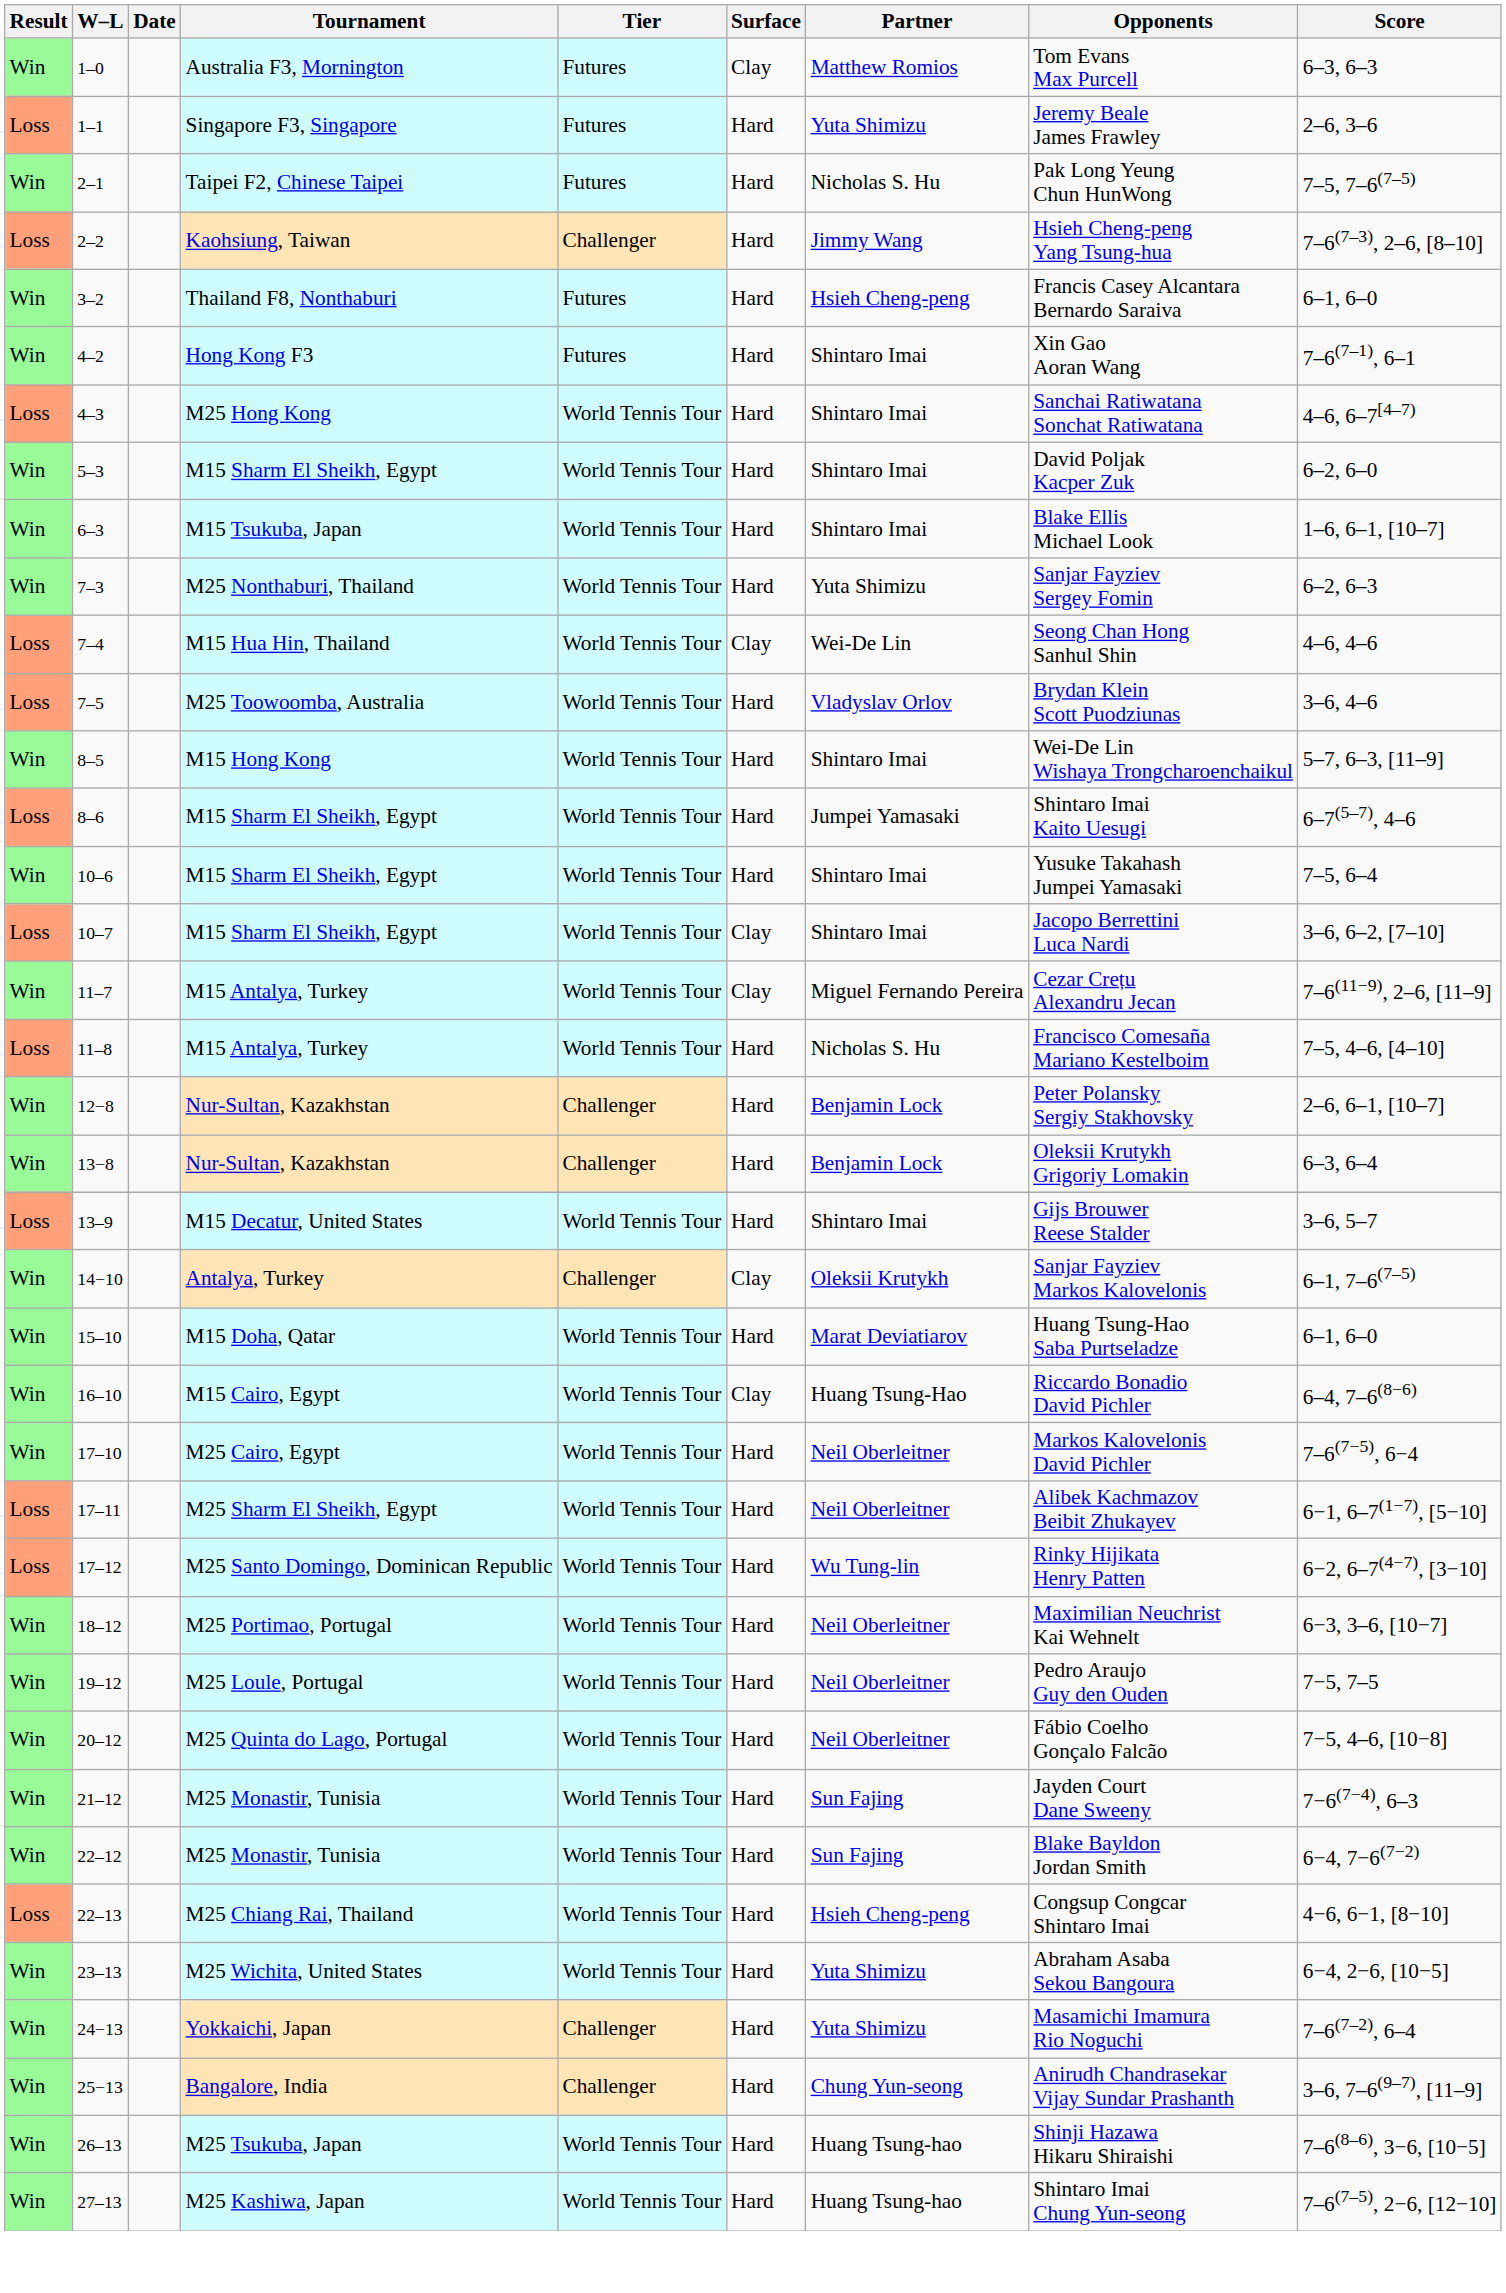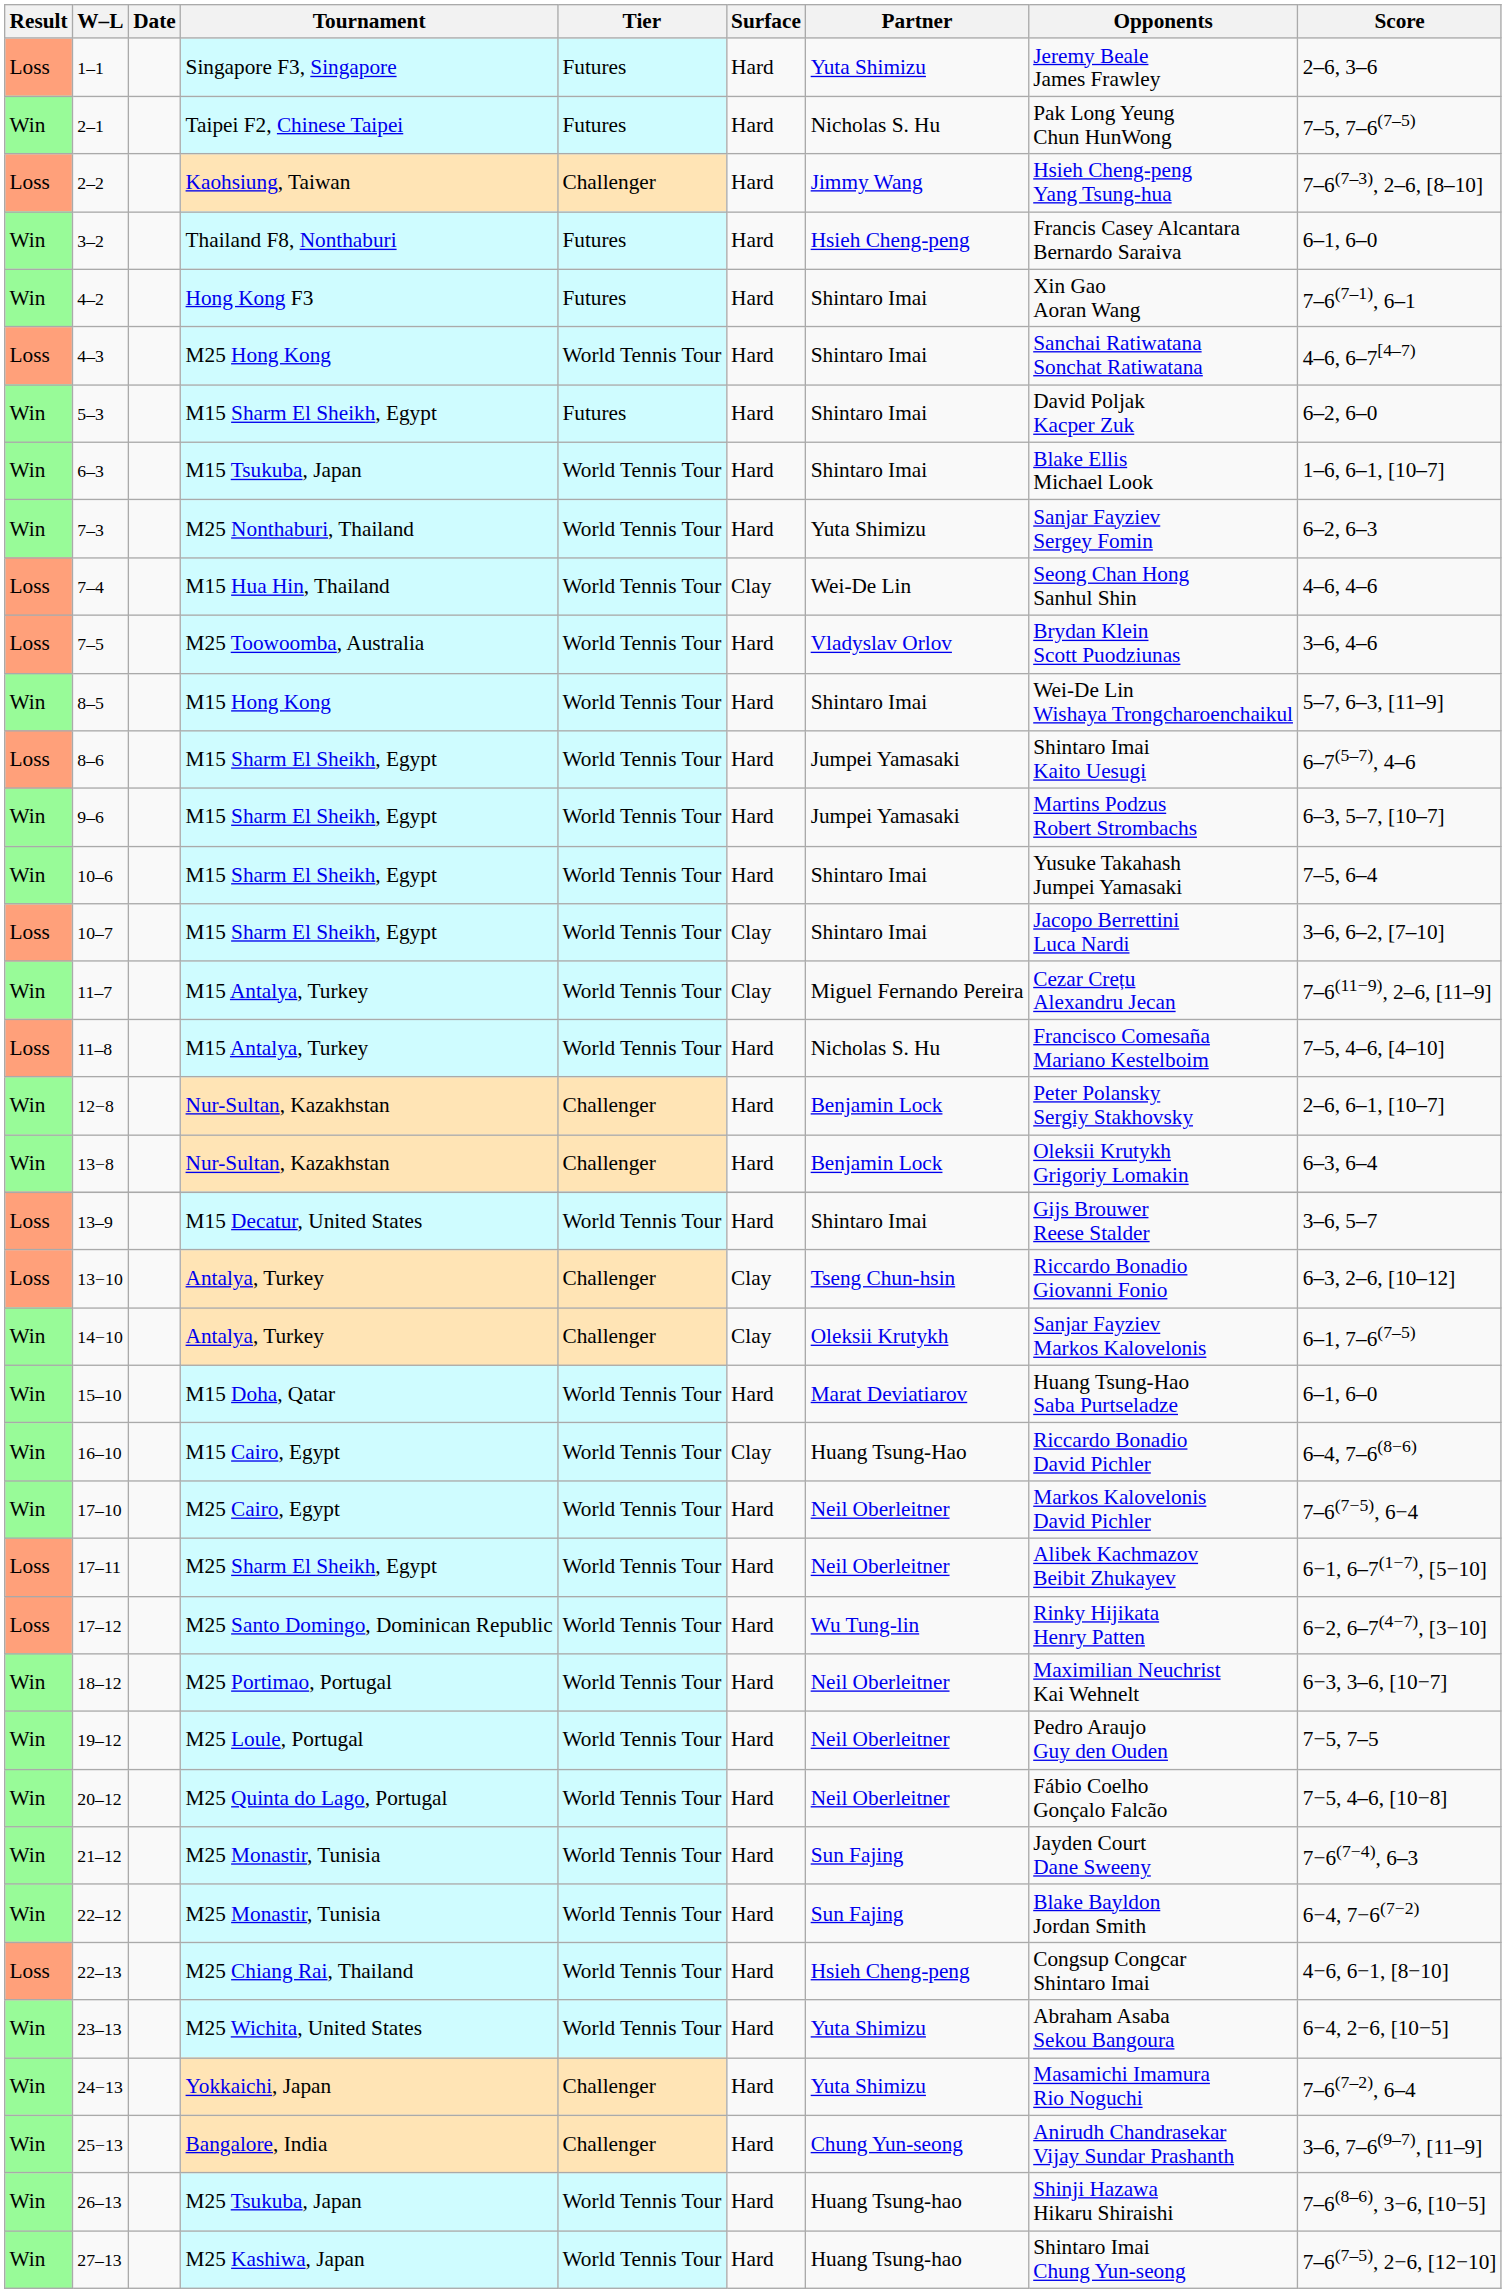- row: Win | 1–0 | Australia F3, Mornington | Futures | Clay | Matthew Romios | Tom Evans Max Purcell | 6–3, 6–3
5–3 | Tier: World Tennis Tour -> Futures
+ row: Win | 9–6 | M15 Sharm El Sheikh, Egypt | World Tennis Tour | Hard | Jumpei Yamasaki | Martins Podzus Robert Strombachs | 6–3, 5–7, [10–7]
+ row: Loss | 13−10 | Antalya, Turkey | Challenger | Clay | Tseng Chun-hsin | Riccardo Bonadio Giovanni Fonio | 6–3, 2–6, [10–12]
